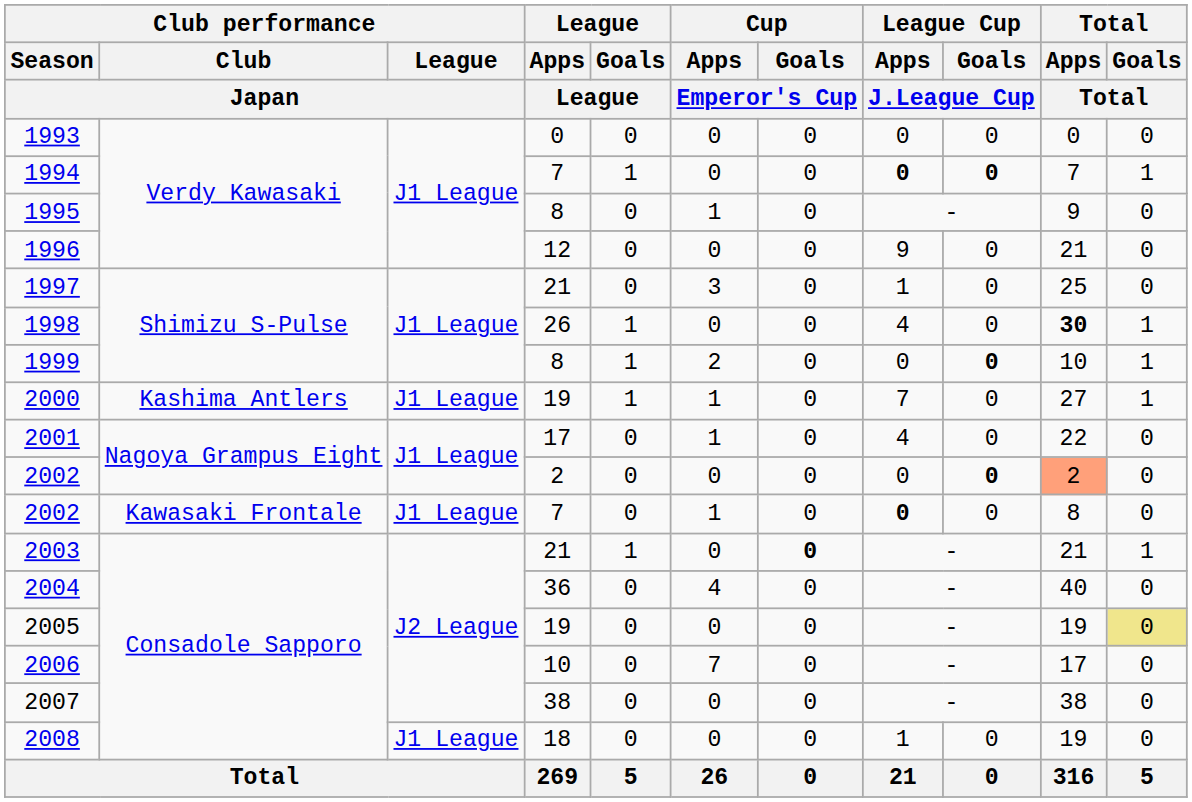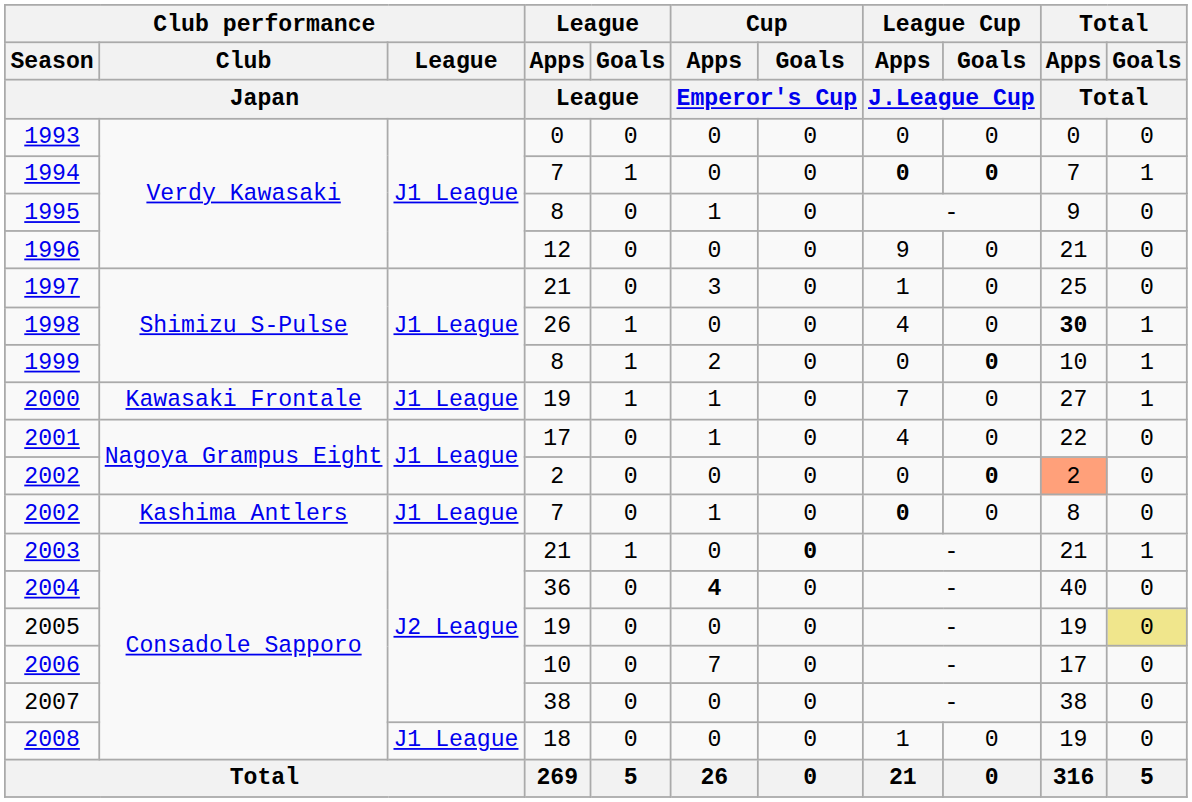2000 | Club performance / Club / Japan: Kashima Antlers -> Kawasaki Frontale
2002 / 7 | Club performance / Club / Japan: Kawasaki Frontale -> Kashima Antlers
2004 | Cup / Apps / Emperor's Cup: normal -> bold
